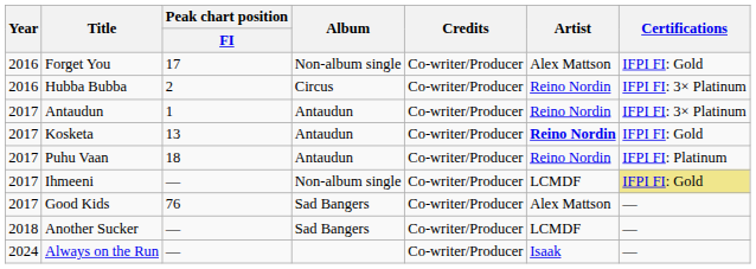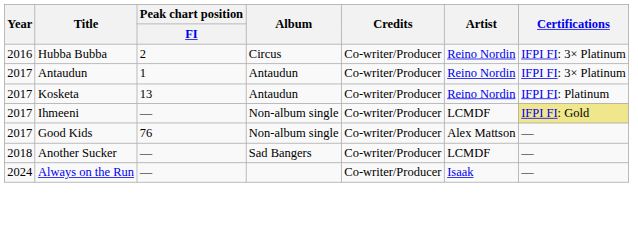- row: 2016 | Forget You | 17 | Non-album single | Co-writer/Producer | Alex Mattson | IFPI FI: Gold
Kosketa | Artist: bold -> normal
Kosketa | Certifications: IFPI FI: Gold -> IFPI FI: Platinum
- row: 2017 | Puhu Vaan | 18 | Antaudun | Co-writer/Producer | Reino Nordin | IFPI FI: Platinum
Good Kids | Album: Sad Bangers -> Non-album single
